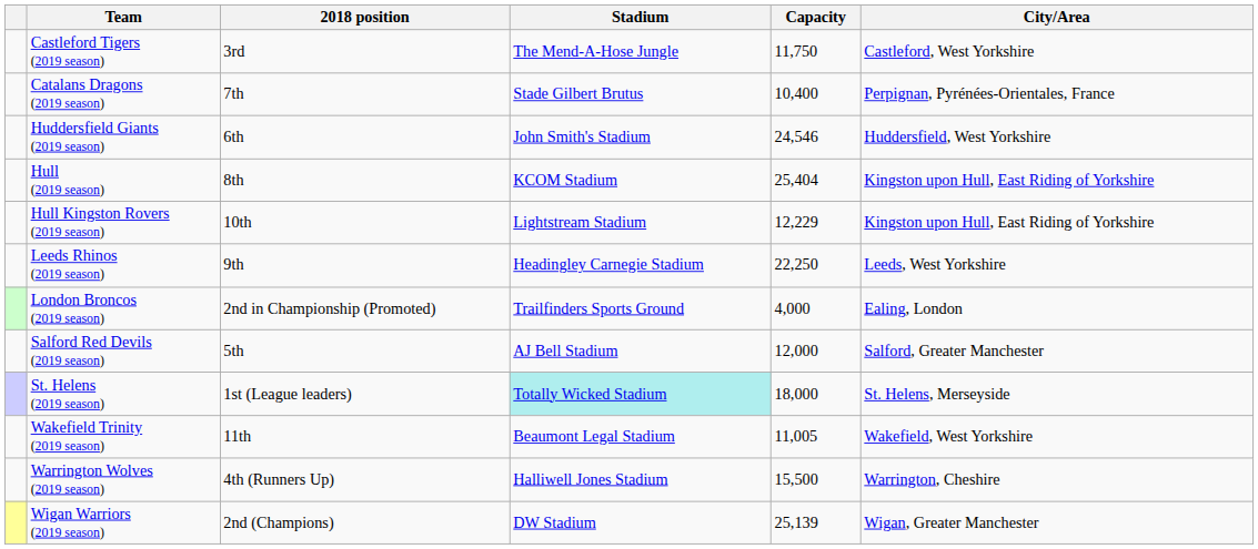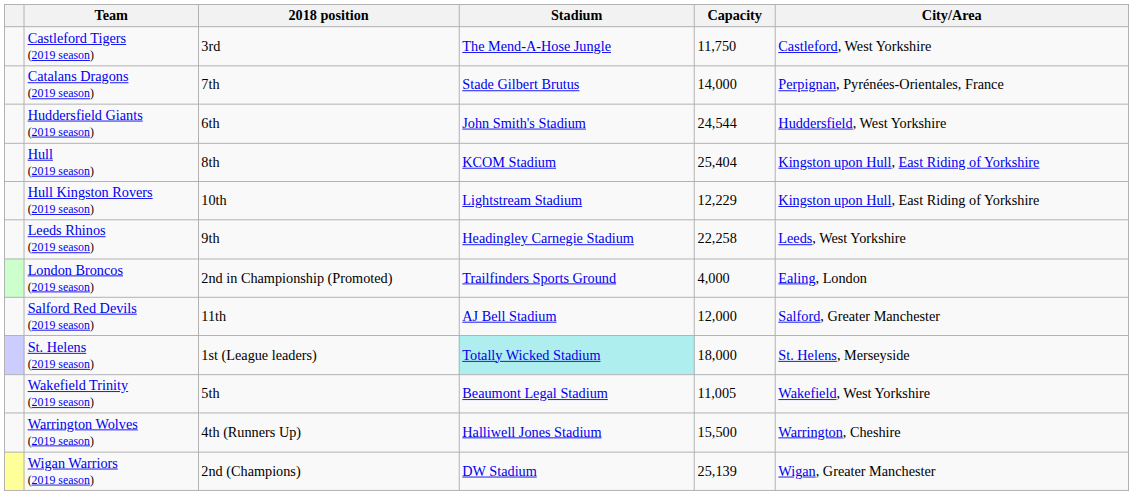Catalans Dragons (2019 season) | Capacity: 10,400 -> 14,000
Huddersfield Giants (2019 season) | Capacity: 24,546 -> 24,544
Leeds Rhinos (2019 season) | Capacity: 22,250 -> 22,258
Salford Red Devils (2019 season) | 2018 position: 5th -> 11th
Wakefield Trinity (2019 season) | 2018 position: 11th -> 5th
